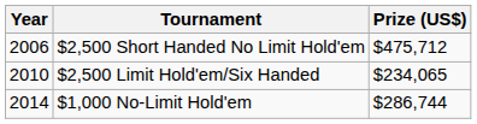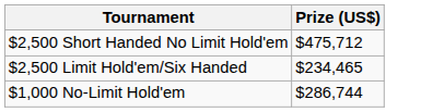- column: Year | 2006 | 2010 | 2014
$2,500 Limit Hold'em/Six Handed | Prize (US$): $234,065 -> $234,465
